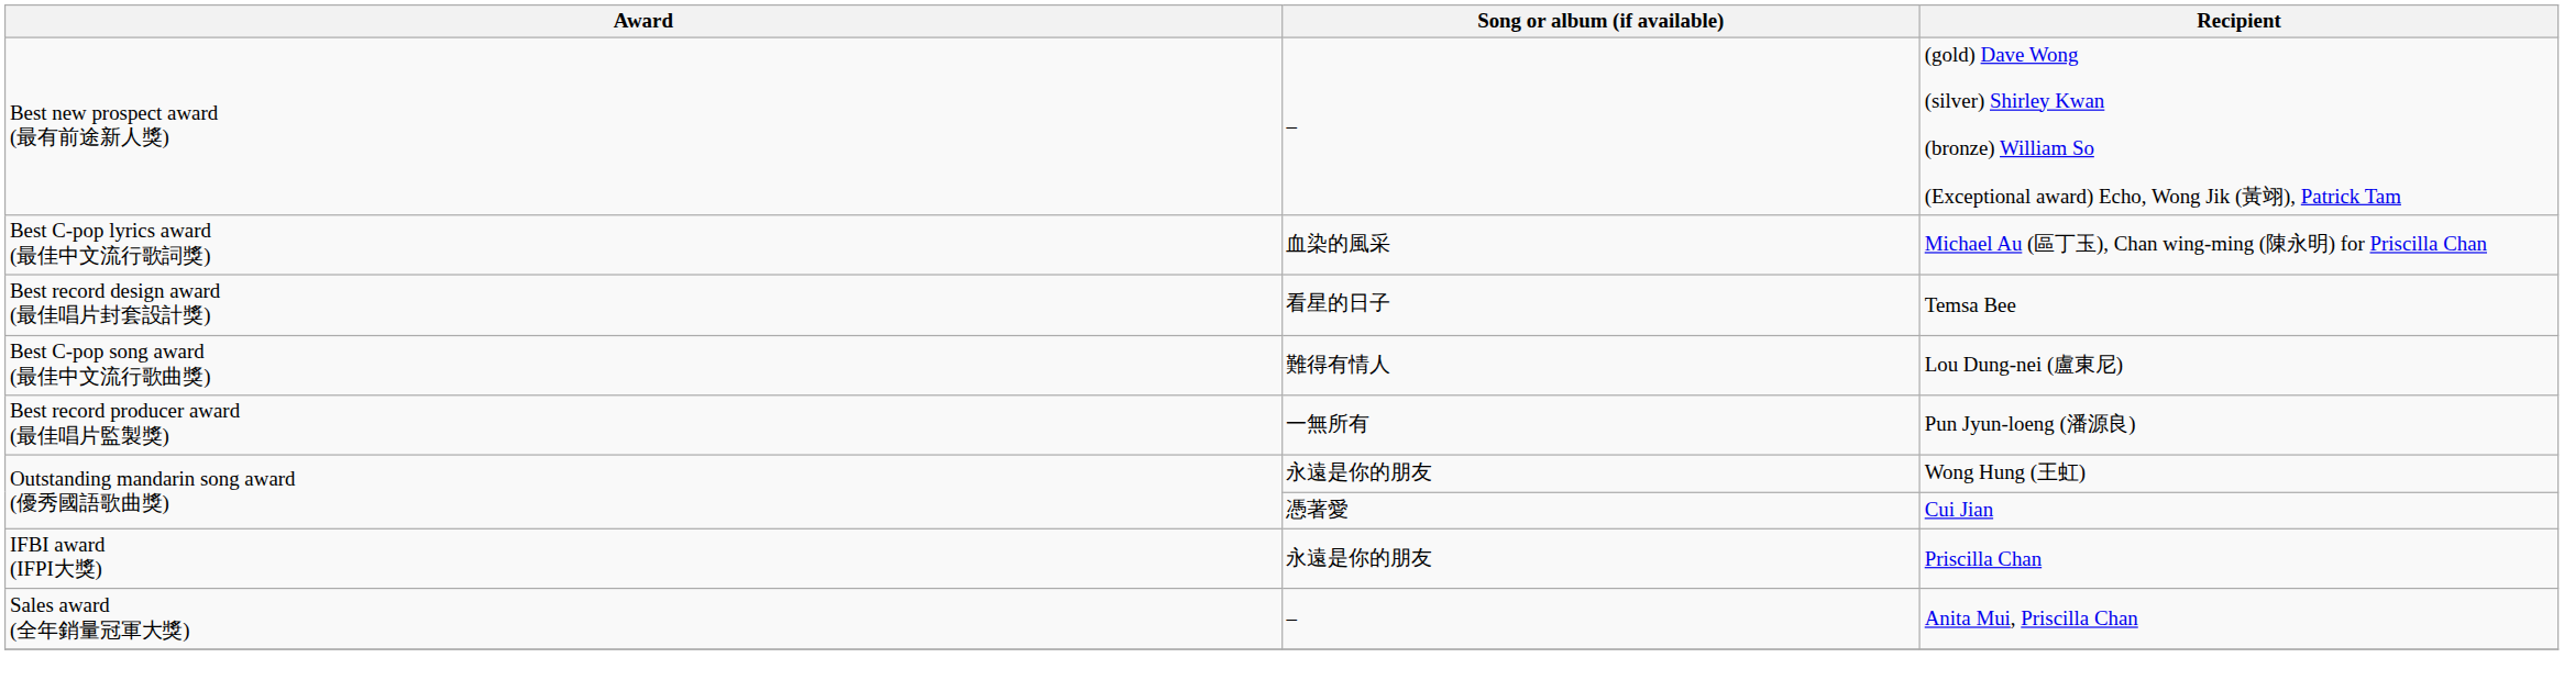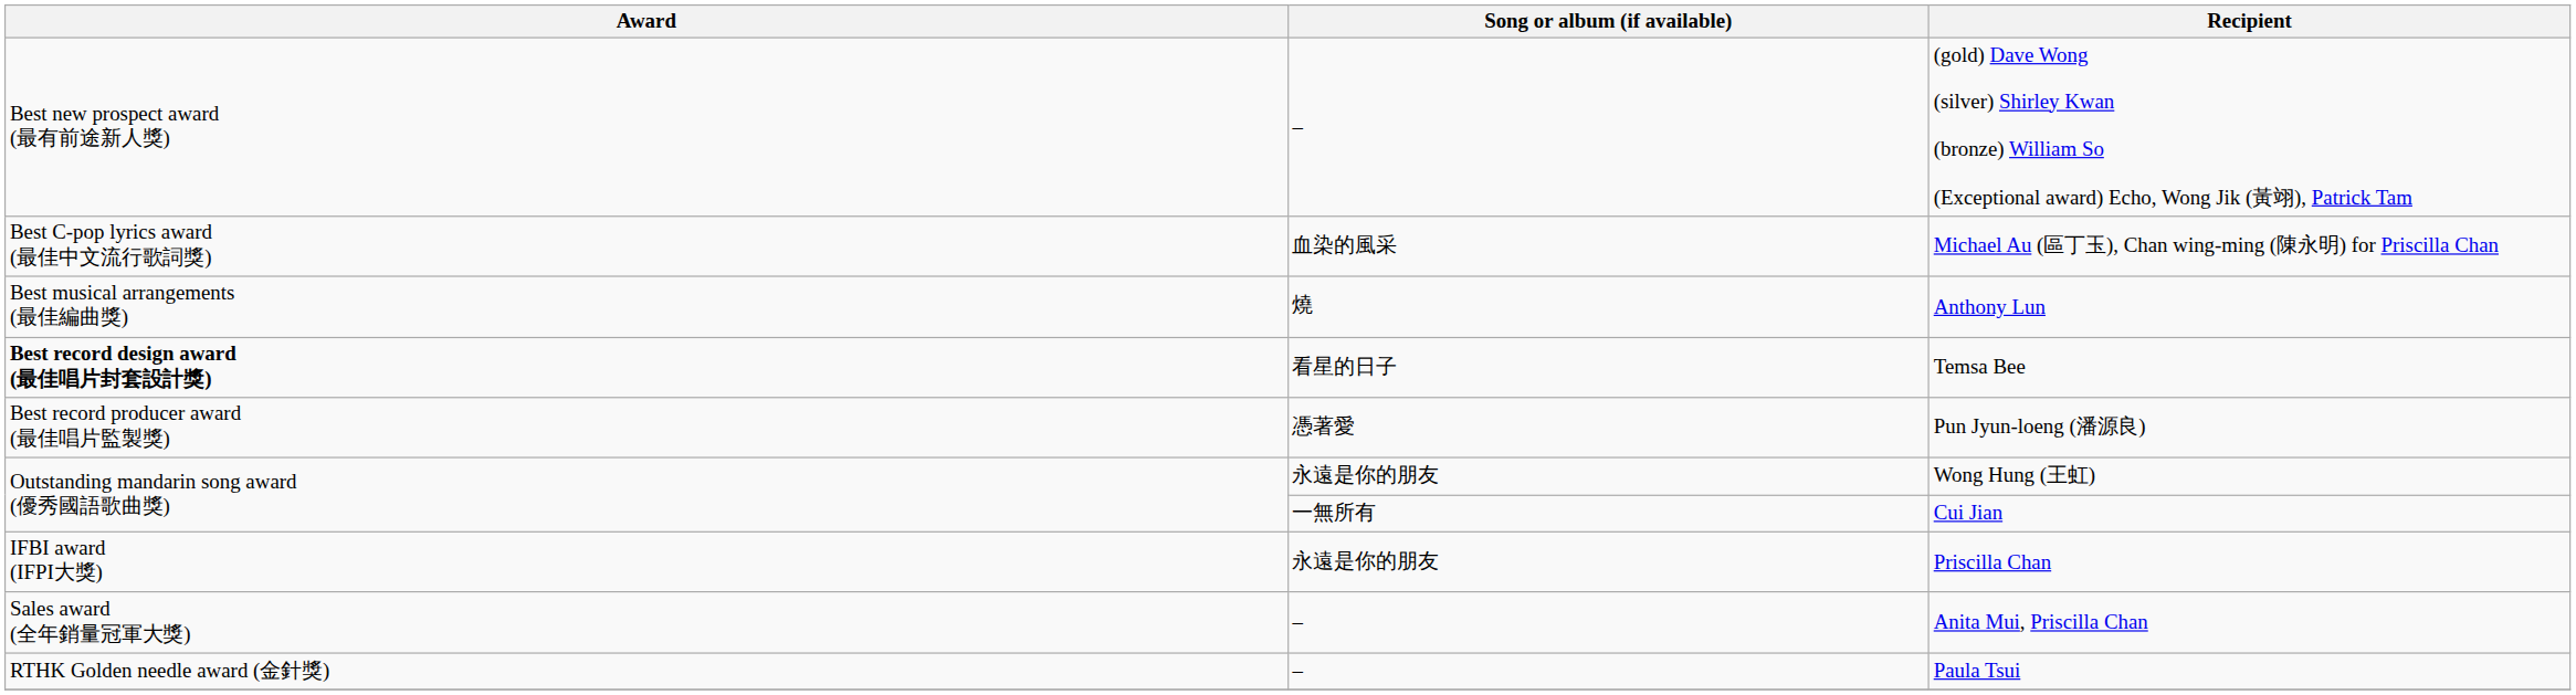+ row: Best musical arrangements (最佳編曲獎) | 燒 | Anthony Lun
Temsa Bee | Award: normal -> bold
- row: Best C-pop song award (最佳中文流行歌曲獎) | 難得有情人 | Lou Dung-nei (盧東尼)
Pun Jyun-loeng (潘源良) | Song or album (if available): 一無所有 -> 憑著愛
Cui Jian | Song or album (if available): 憑著愛 -> 一無所有
+ row: RTHK Golden needle award (金針獎) | – | Paula Tsui
